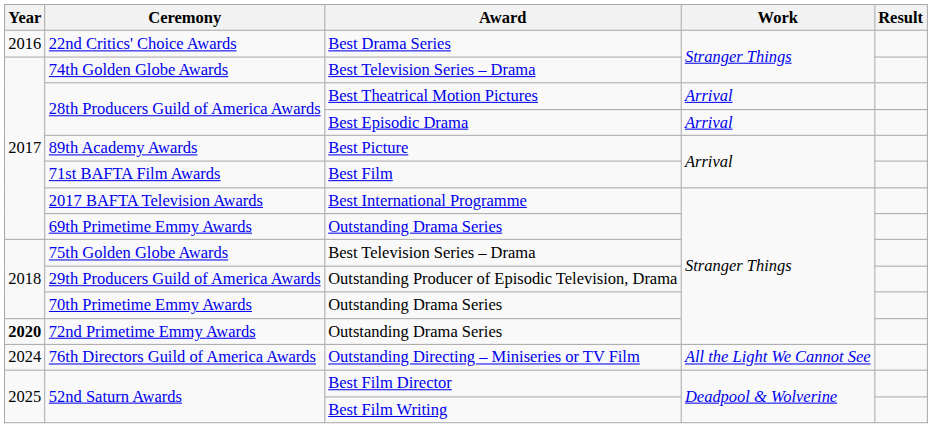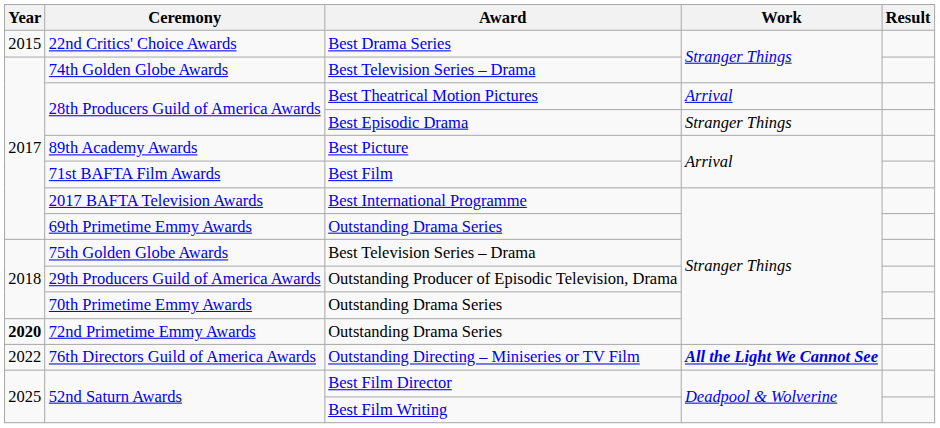22nd Critics' Choice Awards | Year: 2016 -> 2015
28th Producers Guild of America Awards / Best Episodic Drama | Work: Arrival -> Stranger Things
76th Directors Guild of America Awards | Year: 2024 -> 2022
76th Directors Guild of America Awards | Work: normal -> bold
